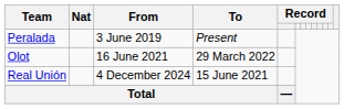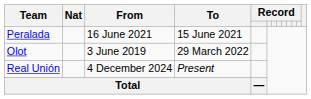Peralada | From: 3 June 2019 -> 16 June 2021
Peralada | To: Present -> 15 June 2021
Olot | From: 16 June 2021 -> 3 June 2019
Real Unión | To: 15 June 2021 -> Present
